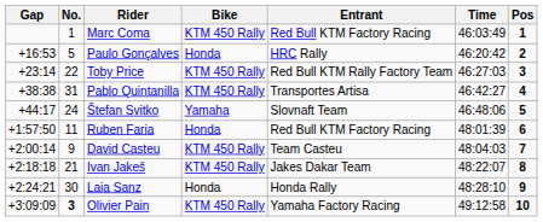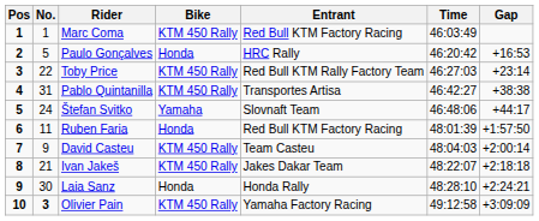columns swapped: Pos <-> Gap
